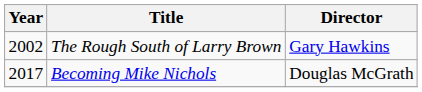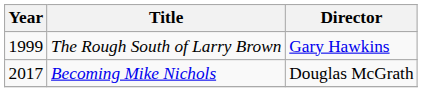The Rough South of Larry Brown | Year: 2002 -> 1999
